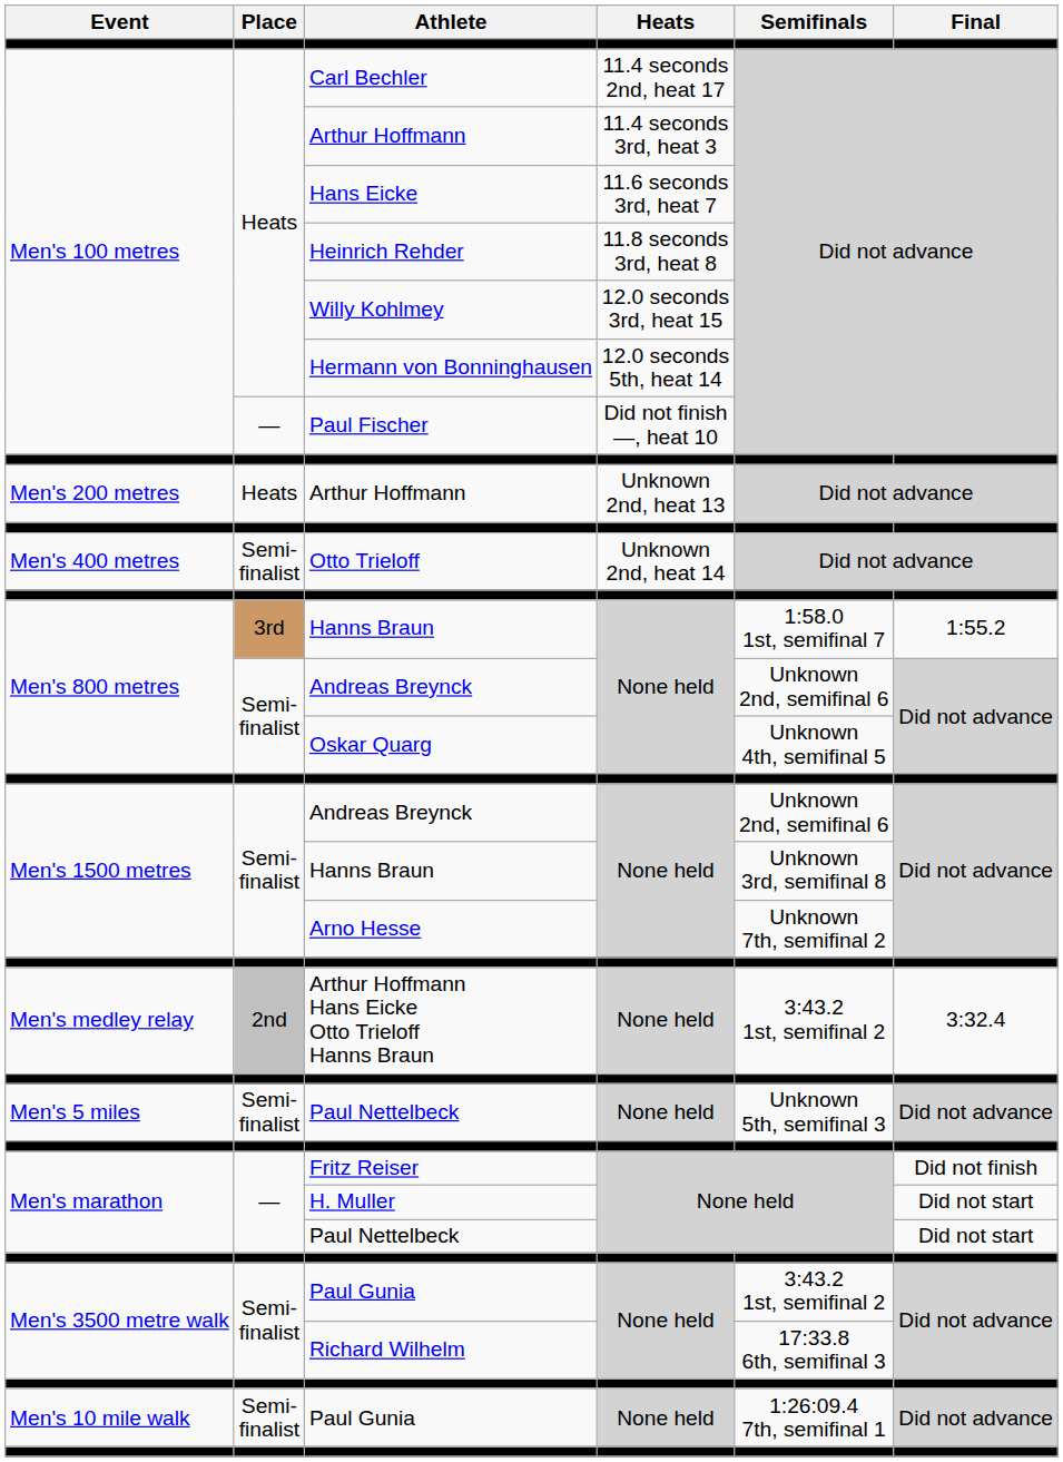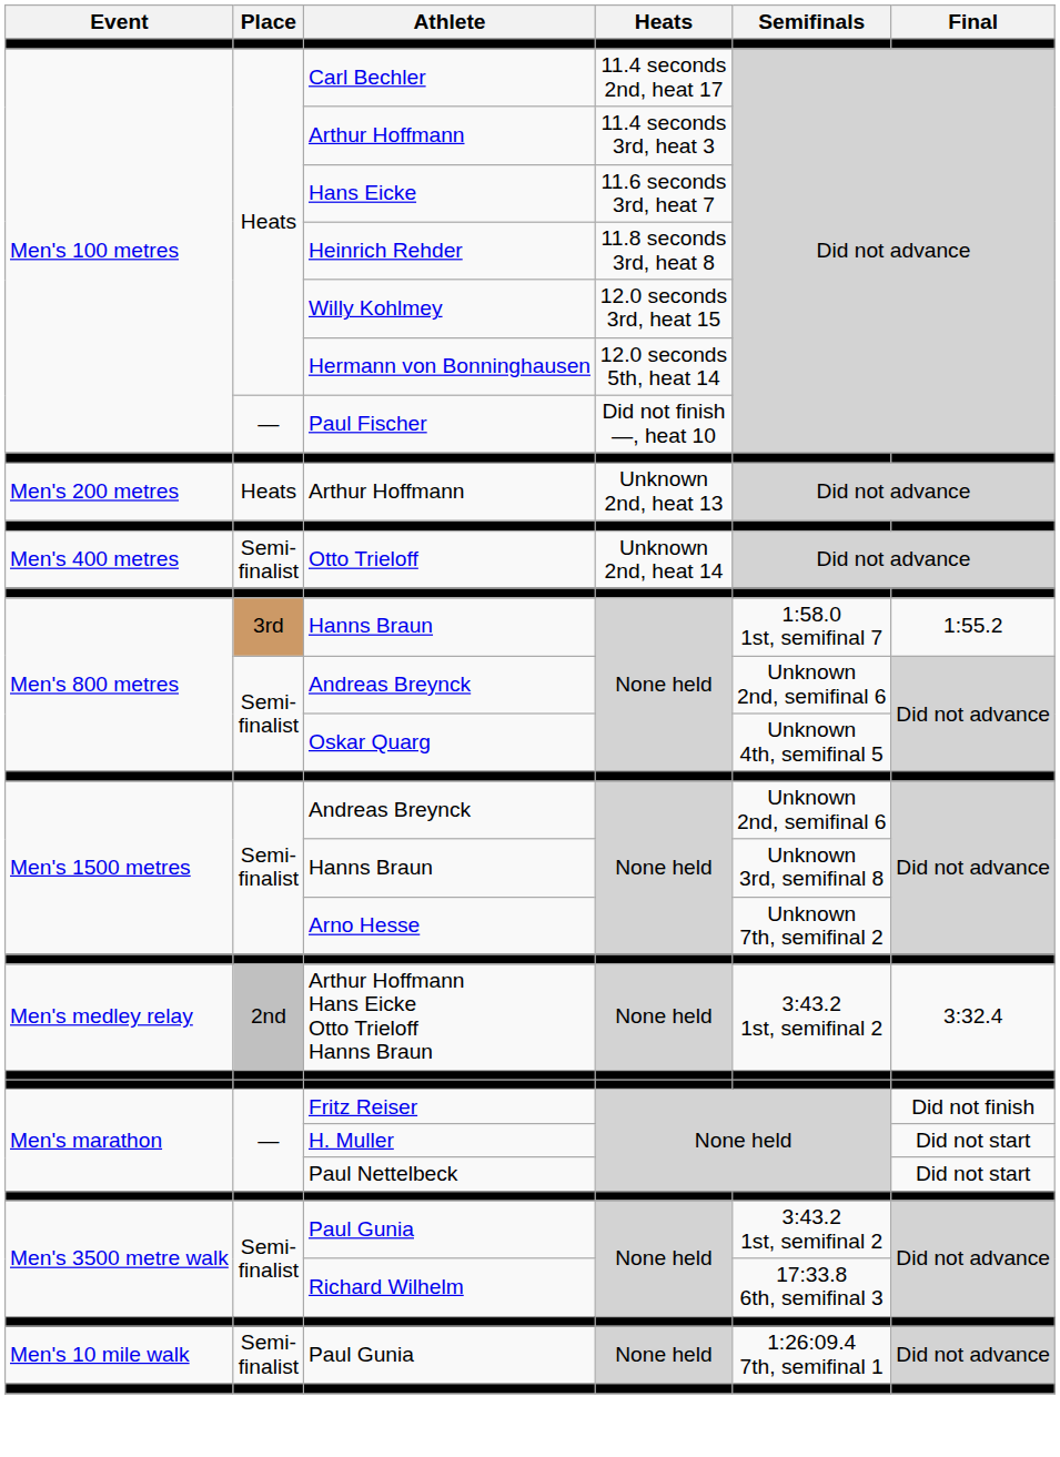- row: Men's 5 miles | Semi- finalist | Paul Nettelbeck | None held | Unknown 5th, semifinal 3 | Did not advance
